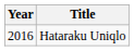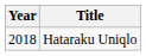Hataraku Uniqlo | Year: 2016 -> 2018
